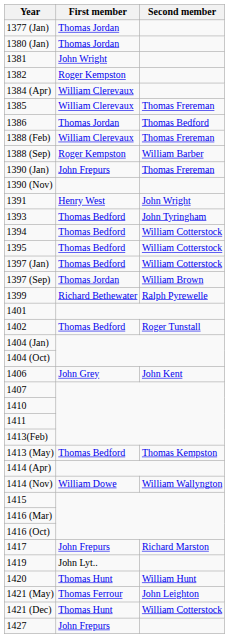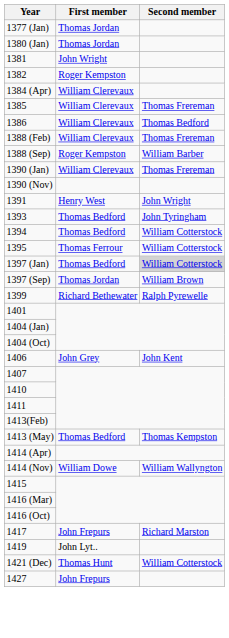1386 | First member: Thomas Jordan -> William Clerevaux
1390 (Jan) | First member: John Frepurs -> William Clerevaux
1395 | First member: Thomas Bedford -> Thomas Ferrour
1397 (Jan) | Second member: no background -> lightgrey background
- row: 1402 | Thomas Bedford | Roger Tunstall
- row: 1420 | Thomas Hunt | William Hunt
- row: 1421 (May) | Thomas Ferrour | John Leighton
